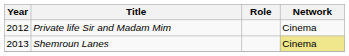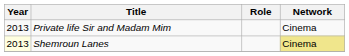Private life Sir and Madam Mim | Year: 2012 -> 2013
Shemroun Lanes | Year: no background -> lightyellow background
